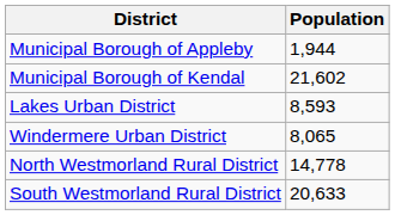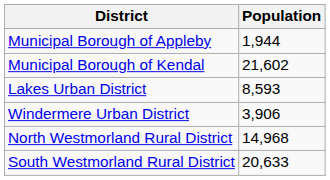Windermere Urban District | Population: 8,065 -> 3,906
North Westmorland Rural District | Population: 14,778 -> 14,968
